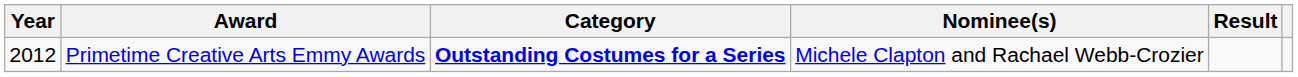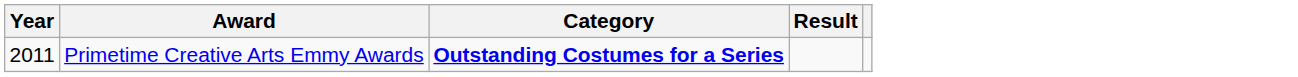- column: Nominee(s) | Michele Clapton and Rachael Webb-Crozier
Primetime Creative Arts Emmy Awards | Year: 2012 -> 2011
